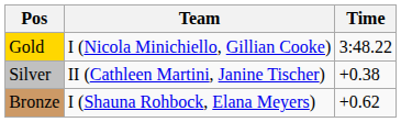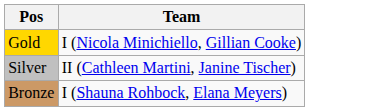- column: Time | 3:48.22 | +0.38 | +0.62
